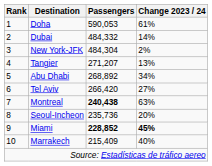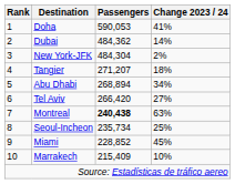Doha | Change 2023 / 24: 61% -> 41%
Dubai | Passengers: 484,332 -> 484,362
Tangier | Change 2023 / 24: 13% -> 18%
Abu Dhabi | Passengers: 268,892 -> 268,894
Seoul-Incheon | Passengers: 235,736 -> 235,734
Seoul-Incheon | Change 2023 / 24: 20% -> 25%
Miami | Passengers: bold -> normal
Miami | Change 2023 / 24: bold -> normal
Marrakech | Change 2023 / 24: 40% -> 10%
